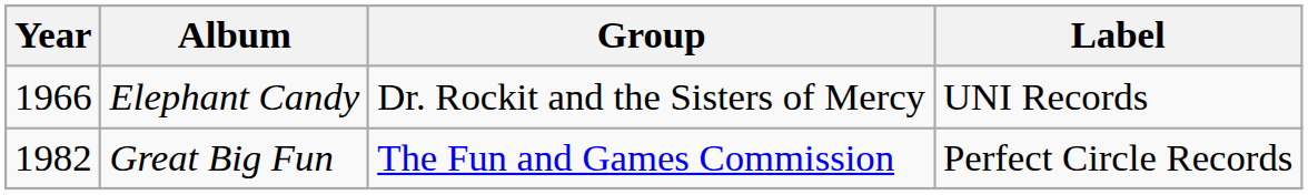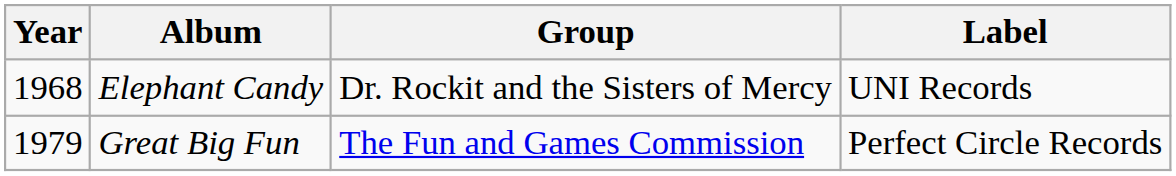Elephant Candy | Year: 1966 -> 1968
Great Big Fun | Year: 1982 -> 1979
